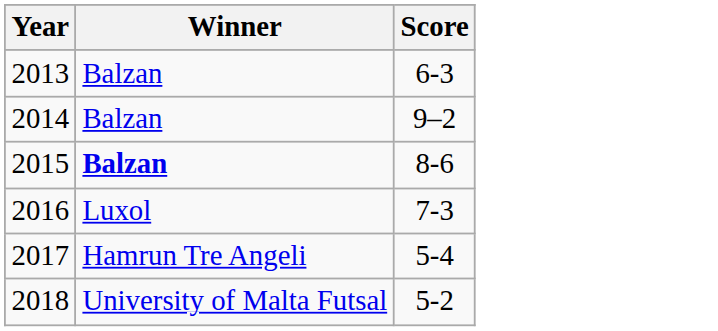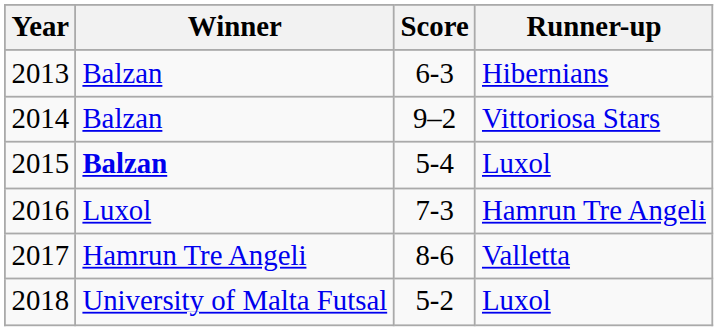+ column: Runner-up | Hibernians | Vittoriosa Stars | Luxol | Hamrun Tre Angeli | Valletta | Luxol
2015 | Score: 8-6 -> 5-4
2017 | Score: 5-4 -> 8-6
